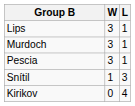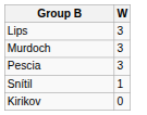- column: L | 1 | 1 | 1 | 3 | 4
